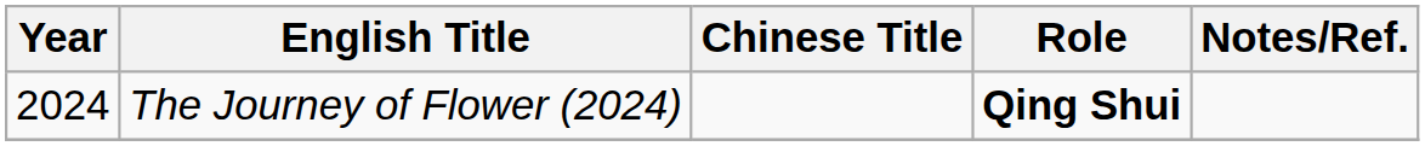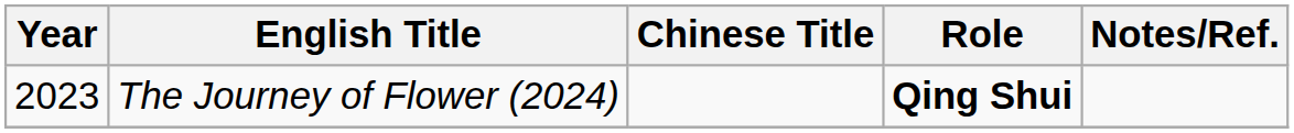The Journey of Flower (2024) | Year: 2024 -> 2023
